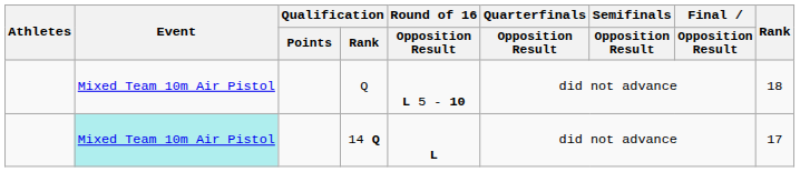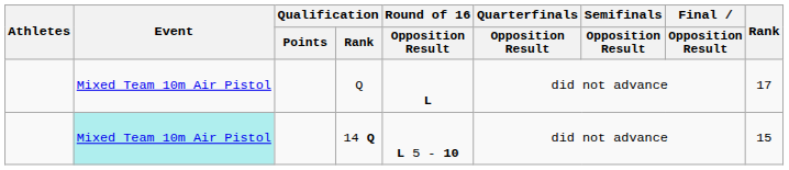Q | Round of 16 / Opposition Result: L 5 - 10 -> L
Q | Rank: 18 -> 17
14 Q | Round of 16 / Opposition Result: L -> L 5 - 10
14 Q | Rank: 17 -> 15
